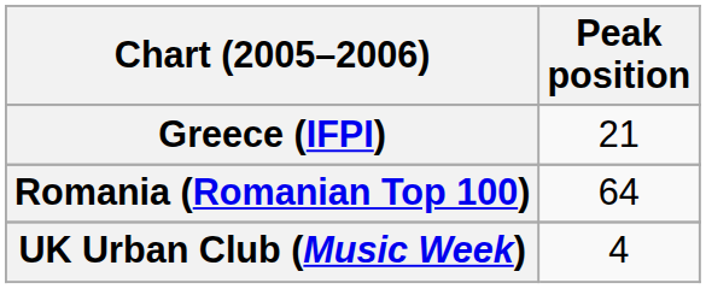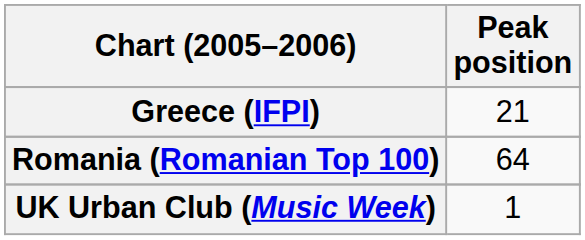UK Urban Club (Music Week) | Peak position: 4 -> 1
